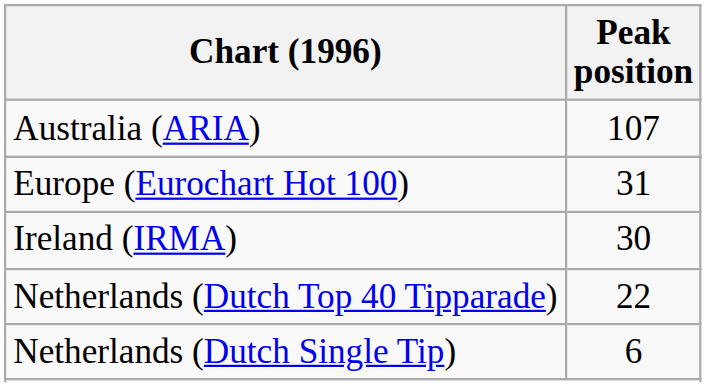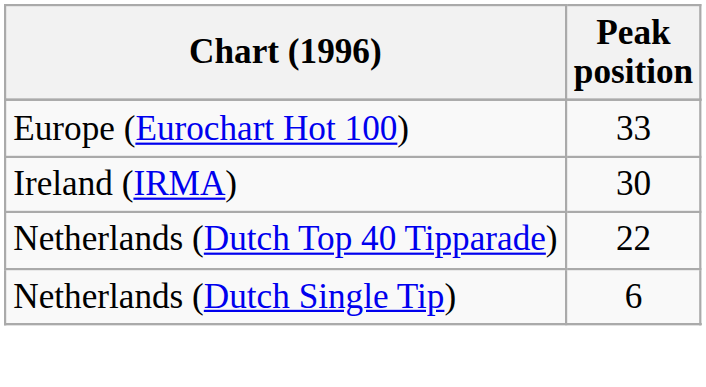- row: Australia (ARIA) | 107
Europe (Eurochart Hot 100) | Peak position: 31 -> 33
